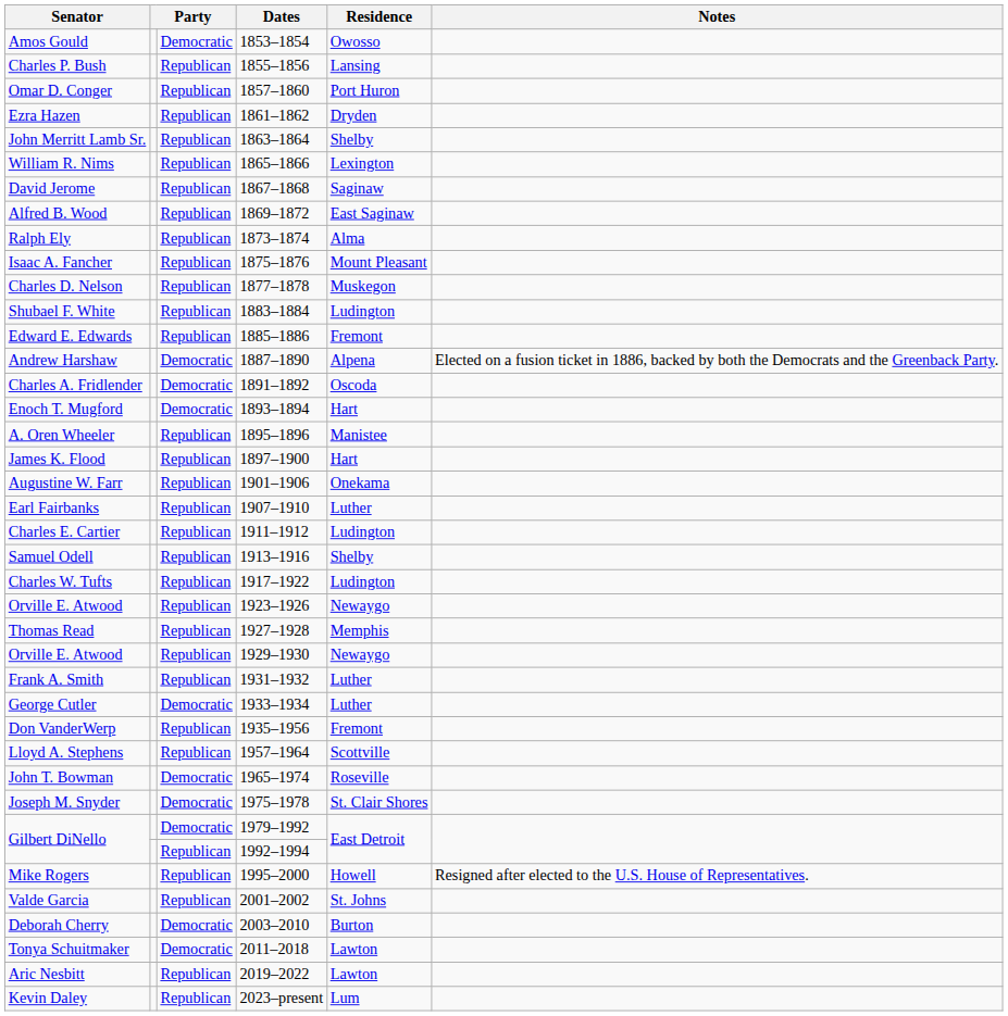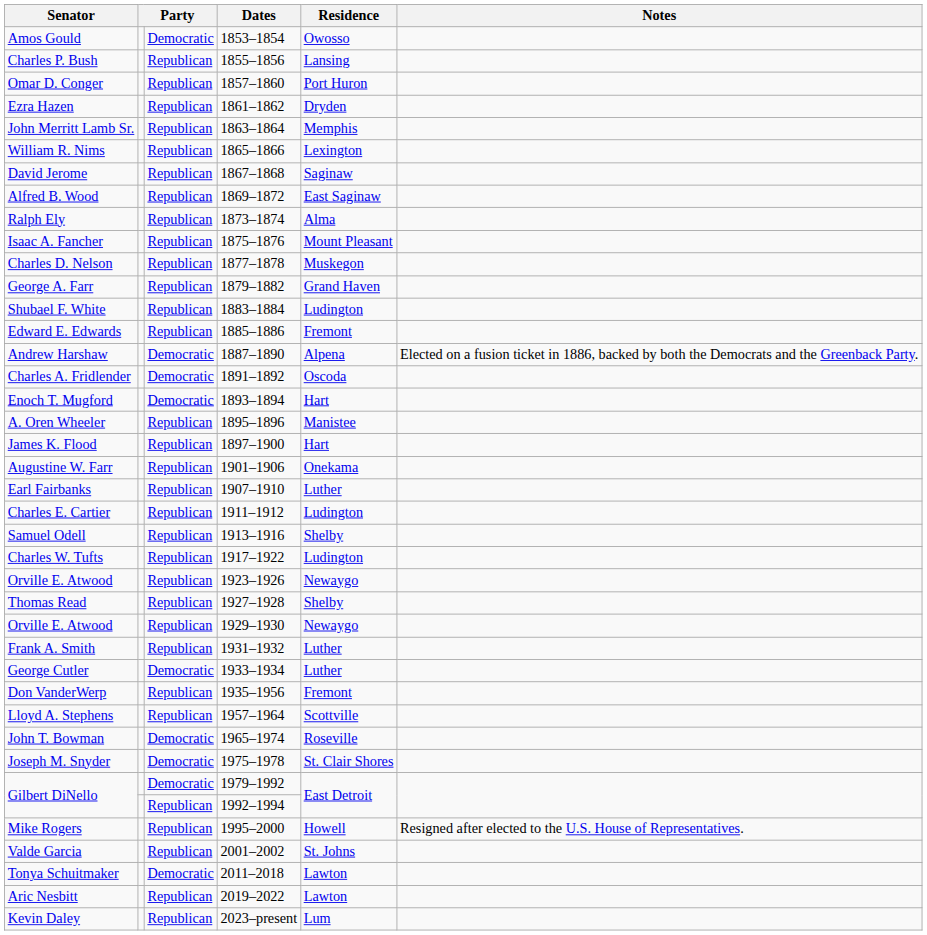John Merritt Lamb Sr. | Residence: Shelby -> Memphis
+ row: George A. Farr | Republican | 1879–1882 | Grand Haven
Thomas Read | Residence: Memphis -> Shelby
- row: Deborah Cherry | Democratic | 2003–2010 | Burton
